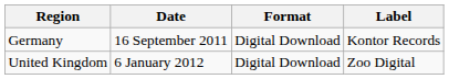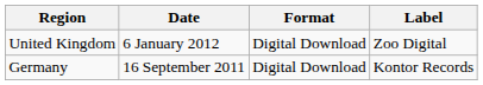rows swapped: Germany <-> United Kingdom
